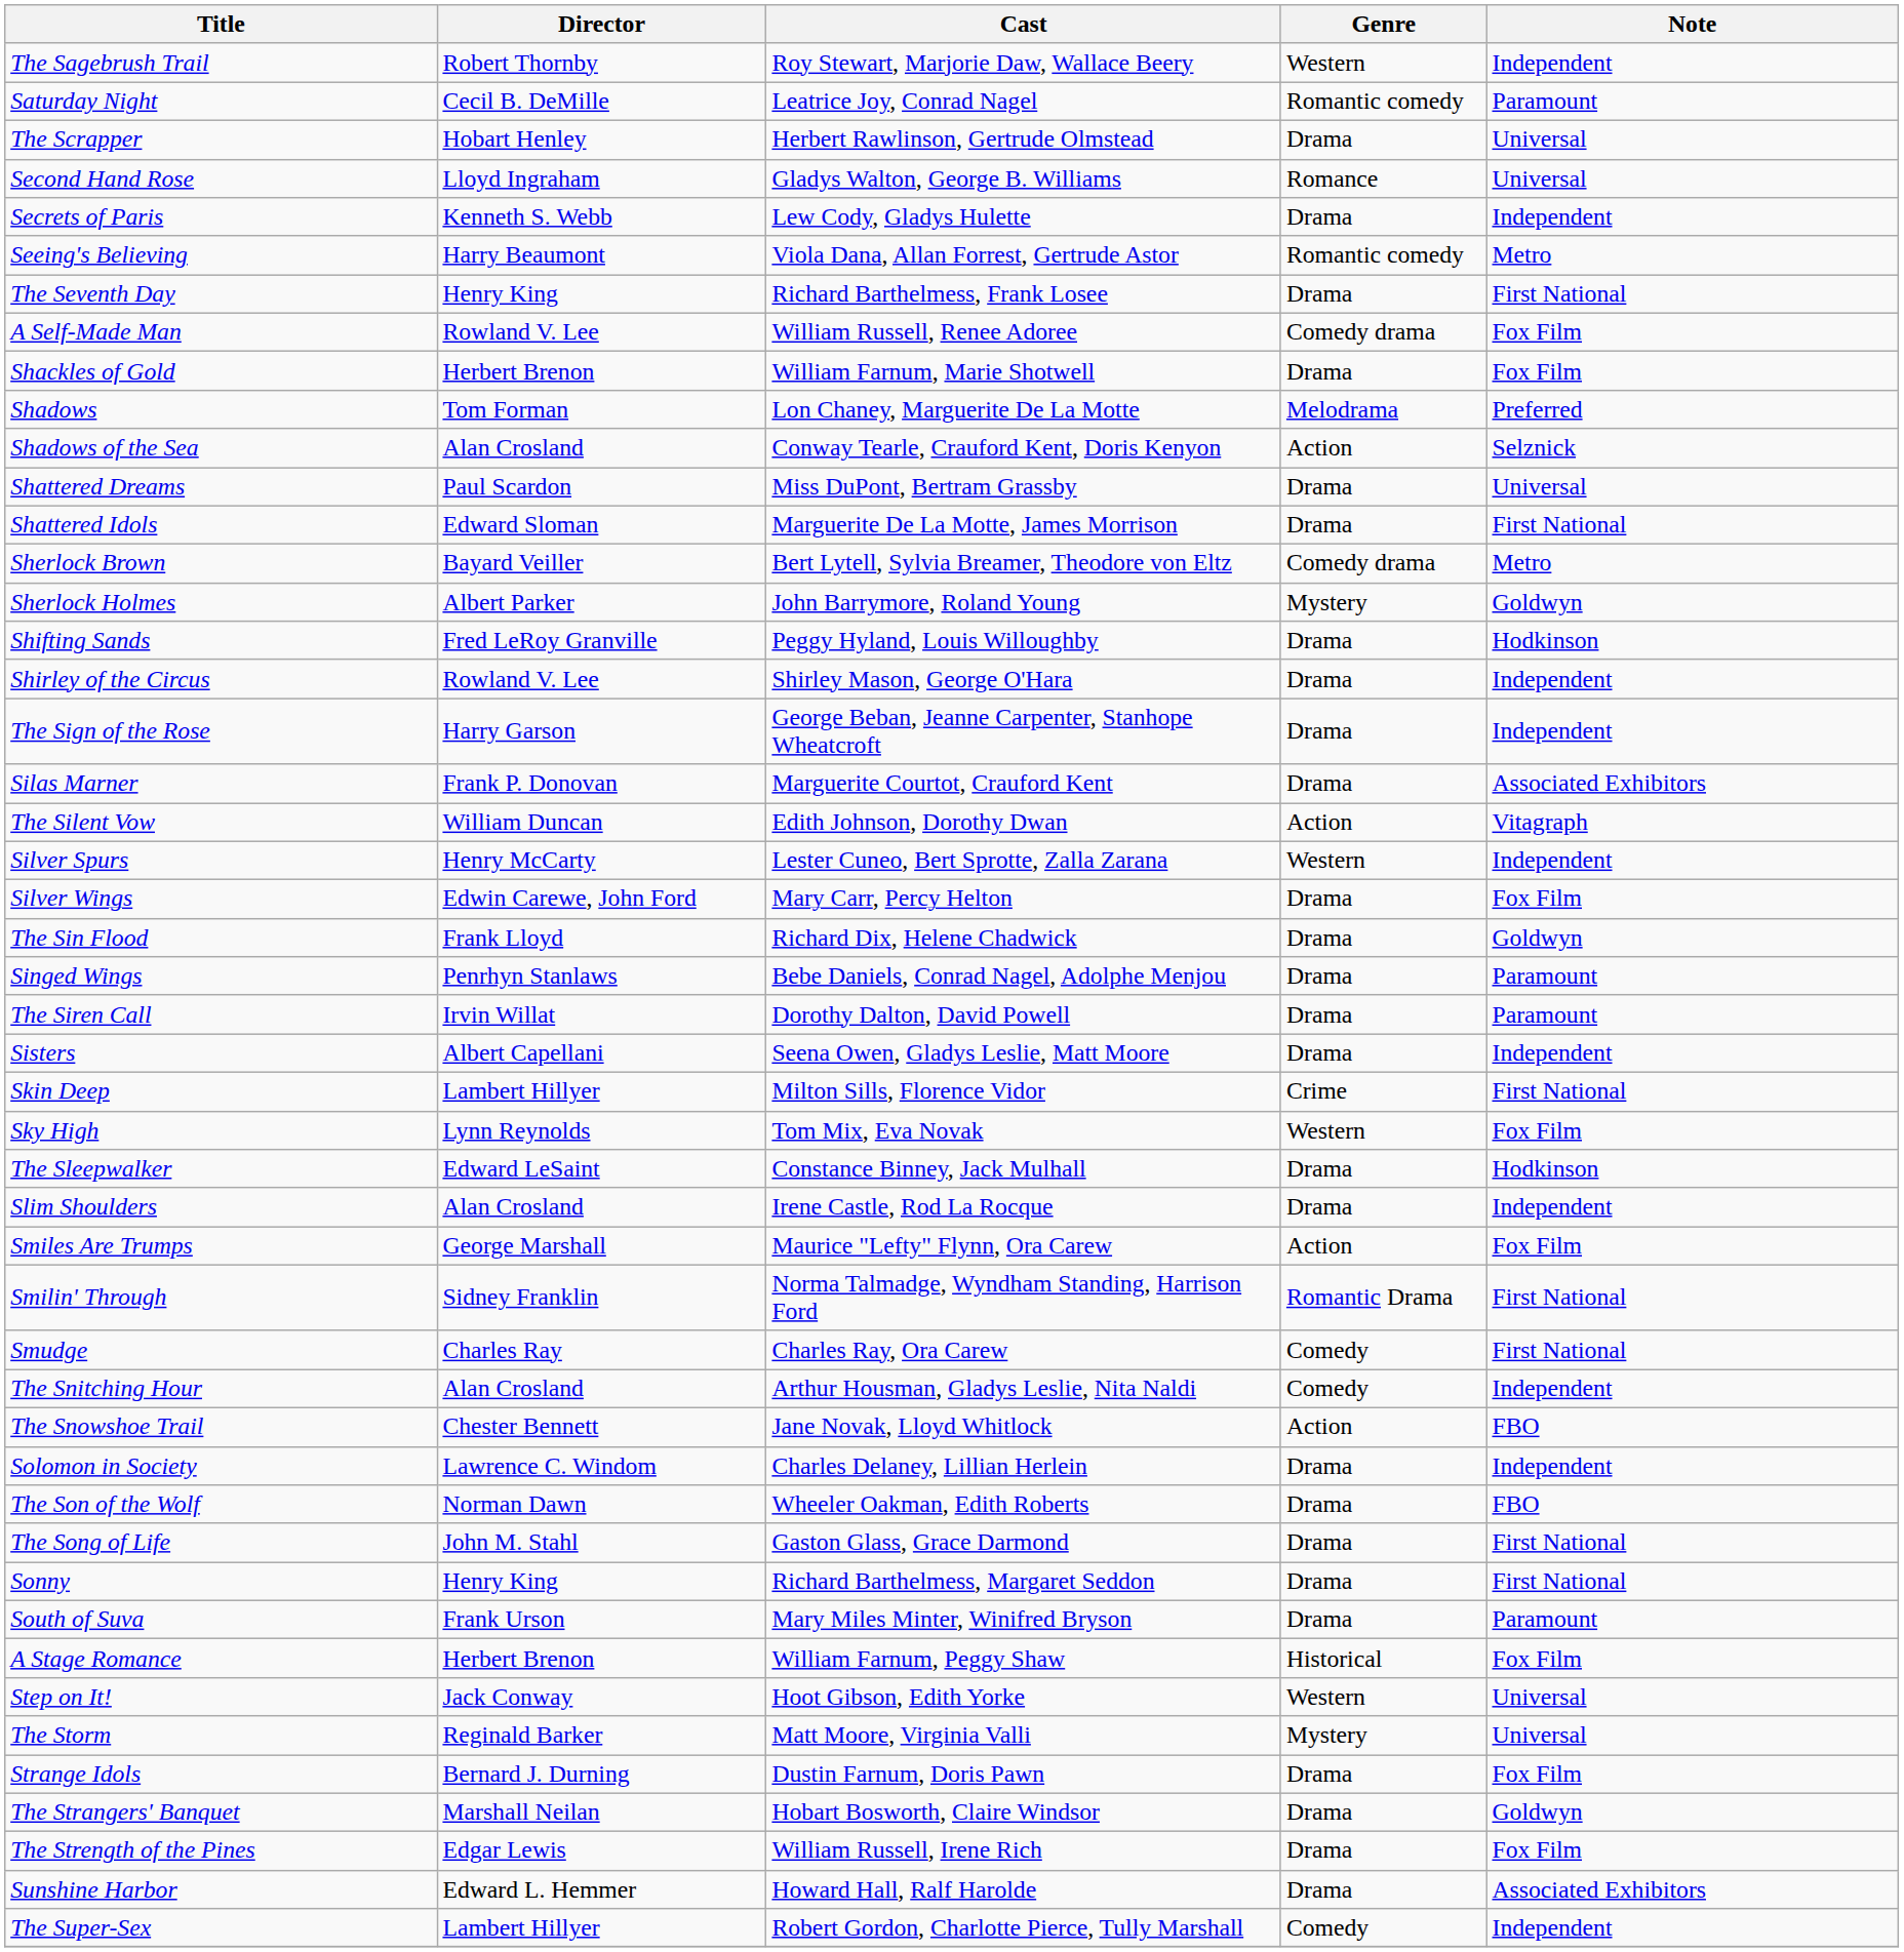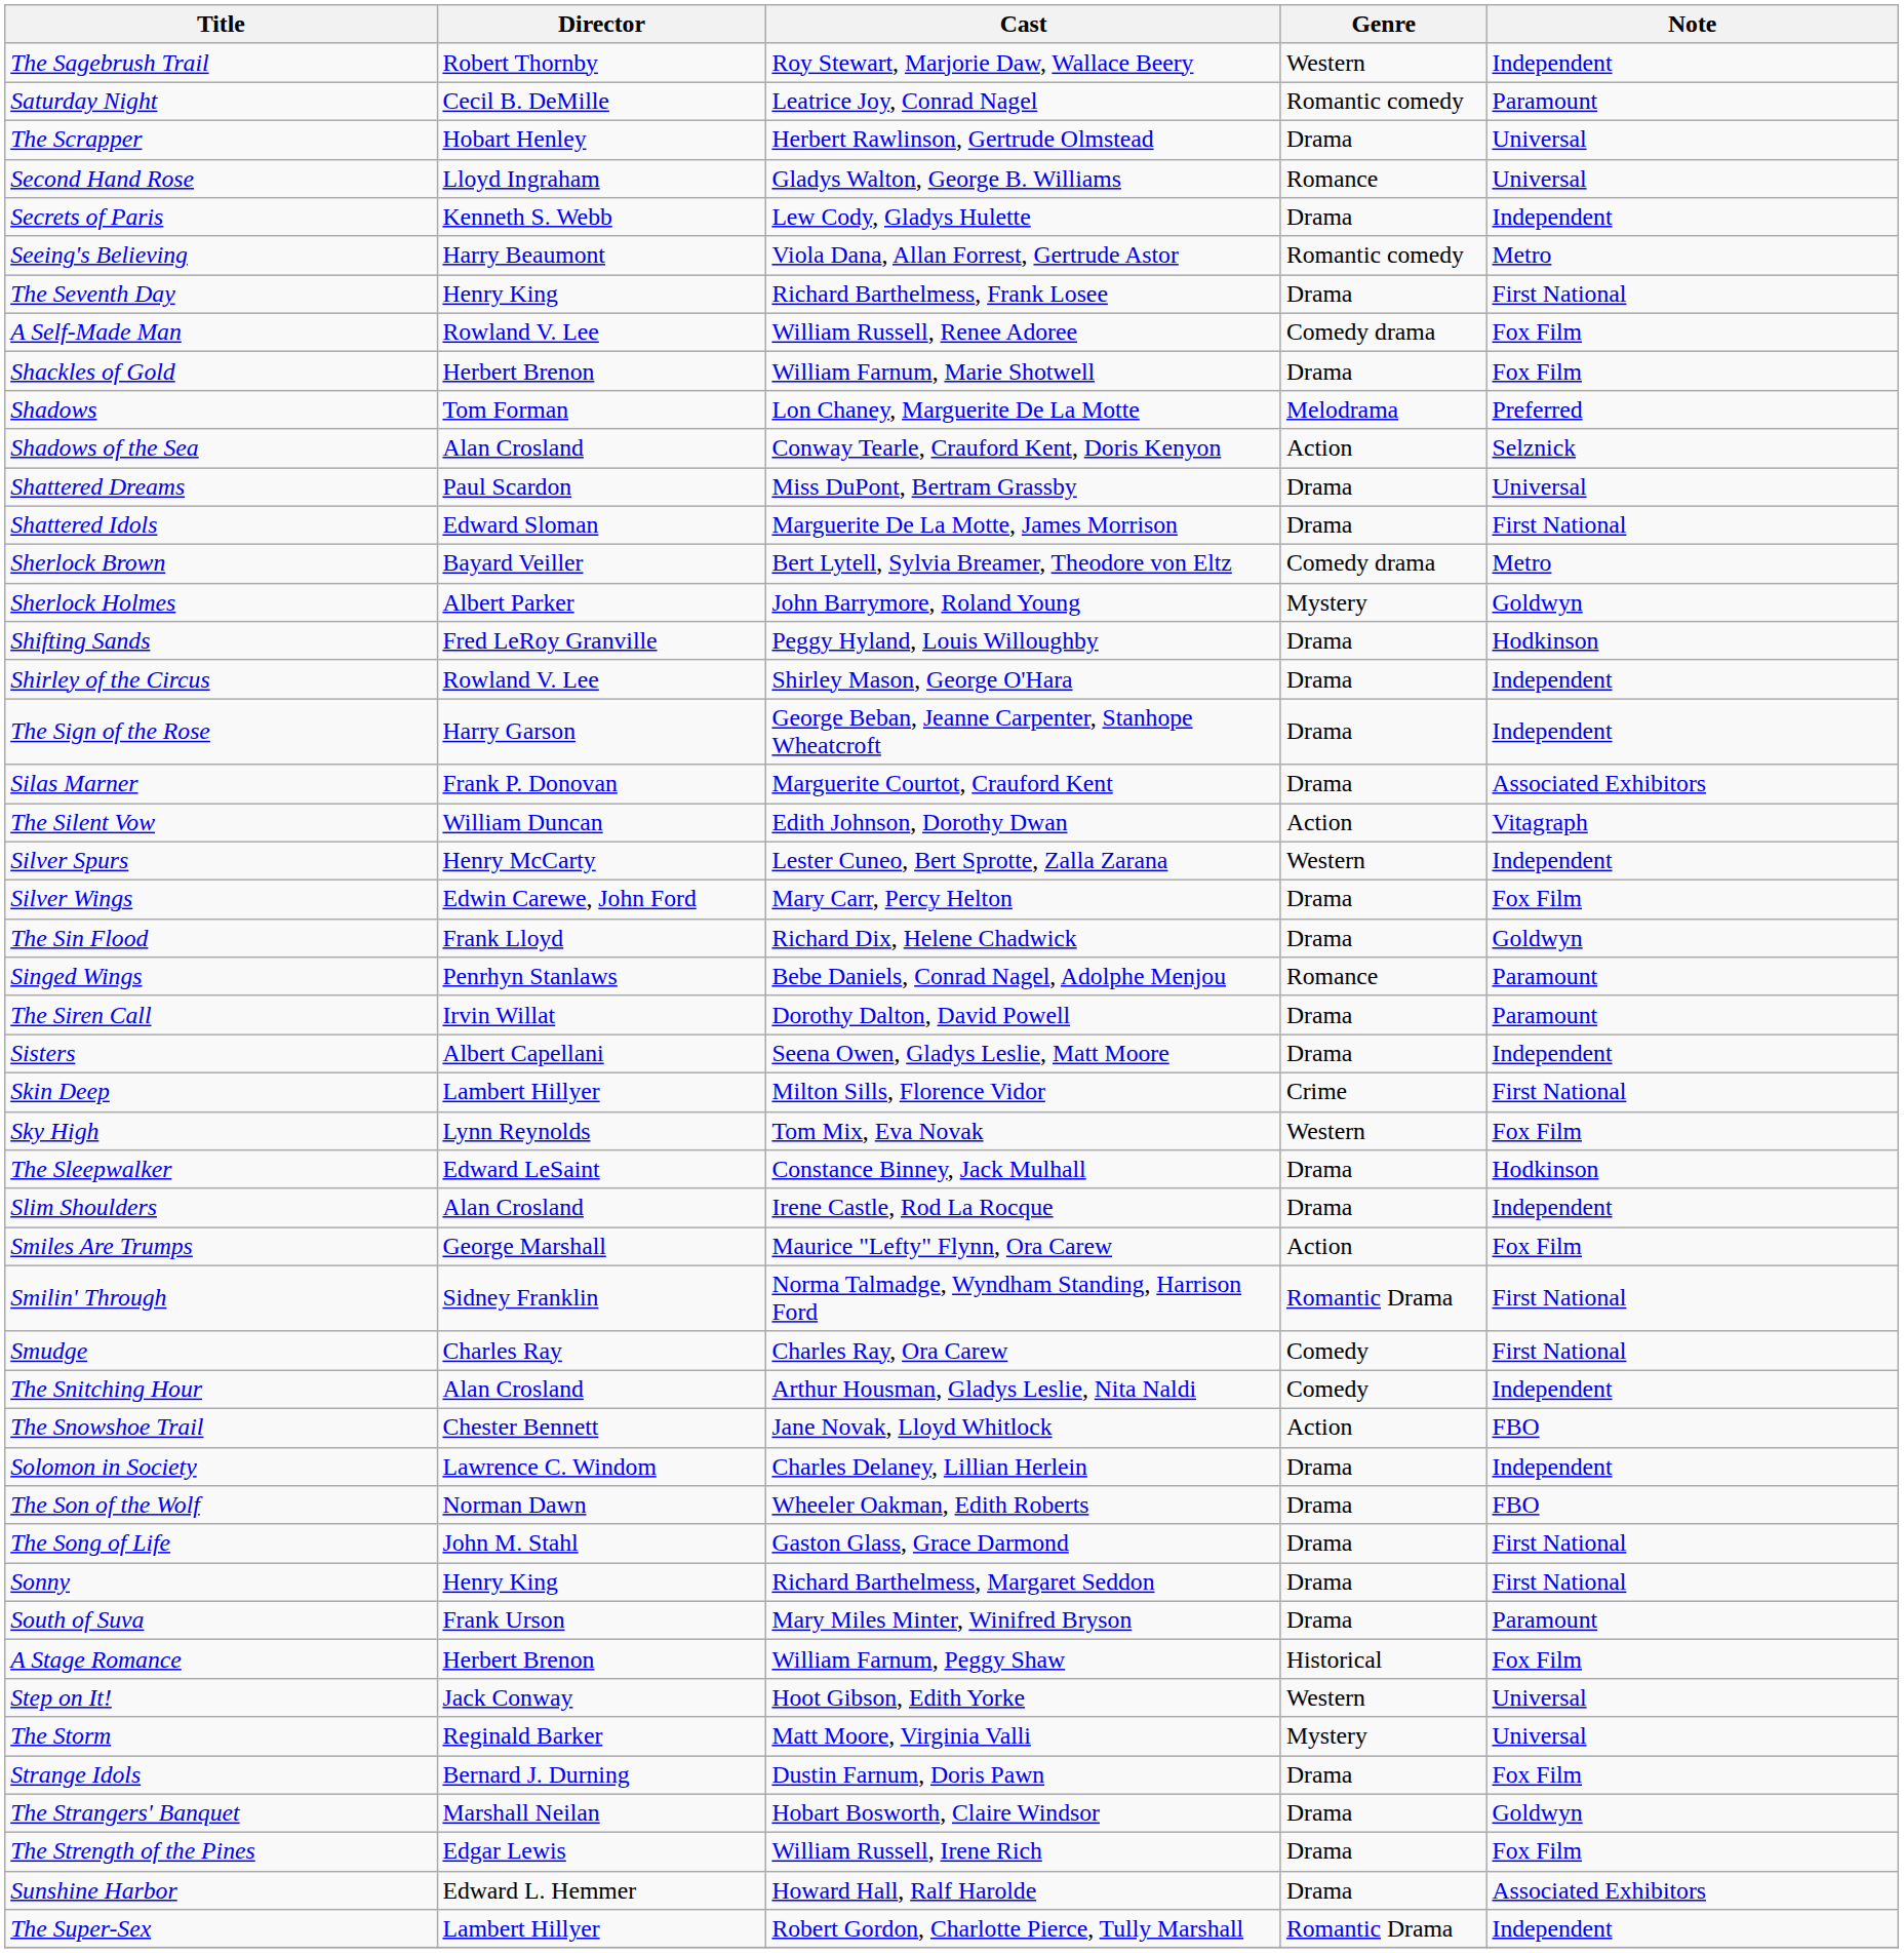Singed Wings | Genre: Drama -> Romance
The Super-Sex | Genre: Comedy -> Romantic Drama
